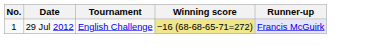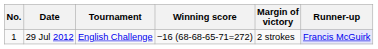+ column: Margin of victory | 2 strokes
29 Jul 2012 | Winning score: khaki background -> no background
